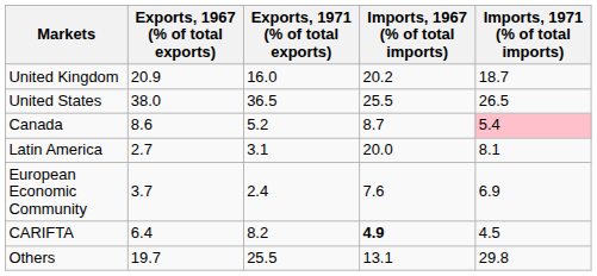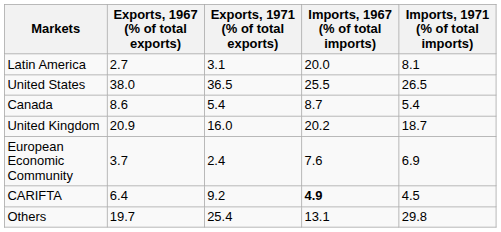rows swapped: United Kingdom <-> Latin America
Canada | Exports, 1971 (% of total exports): 5.2 -> 5.4
Canada | Imports, 1971 (% of total imports): pink background -> no background
CARIFTA | Exports, 1971 (% of total exports): 8.2 -> 9.2
Others | Exports, 1971 (% of total exports): 25.5 -> 25.4
